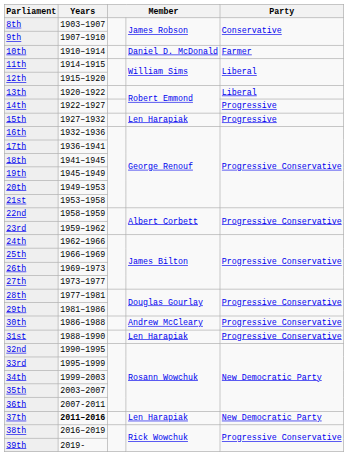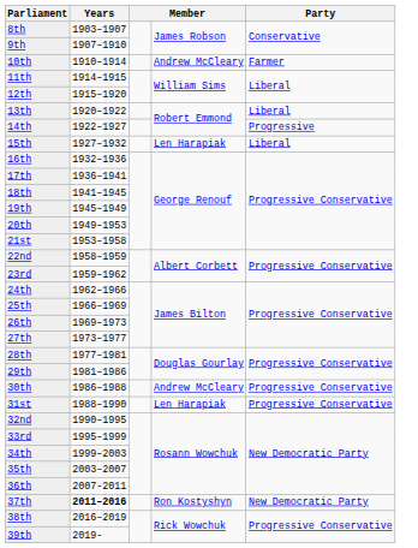10th | column 4: Daniel D. McDonald -> Andrew McCleary
15th | Party: Progressive -> Liberal
37th | column 4: Len Harapiak -> Ron Kostyshyn
